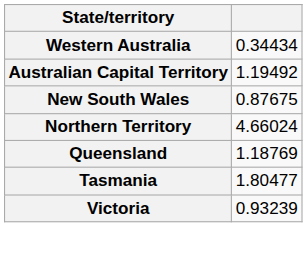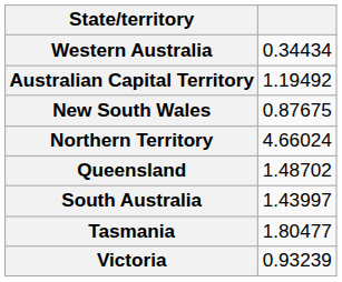Queensland | column 2: 1.18769 -> 1.48702
+ row: South Australia | 1.43997
